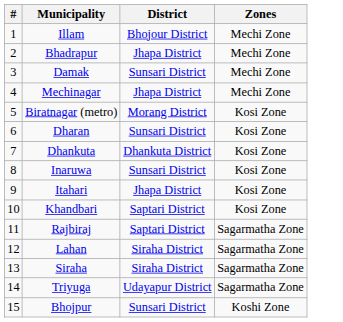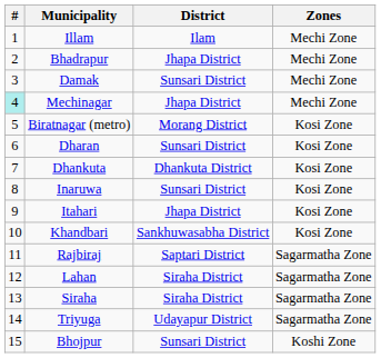Illam | District: Bhojour District -> Ilam
Mechinagar | #: no background -> paleturquoise background
Khandbari | District: Saptari District -> Sankhuwasabha District
